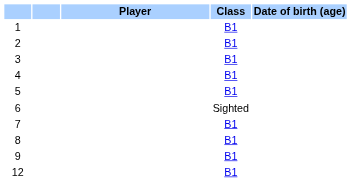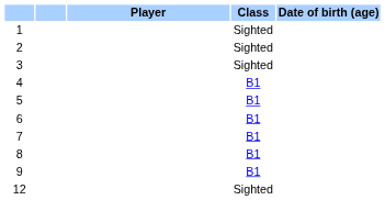1 | Class: B1 -> Sighted
2 | Class: B1 -> Sighted
3 | Class: B1 -> Sighted
6 | Class: Sighted -> B1
12 | Class: B1 -> Sighted
